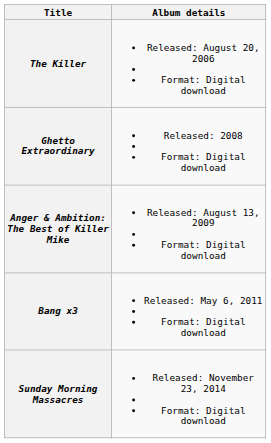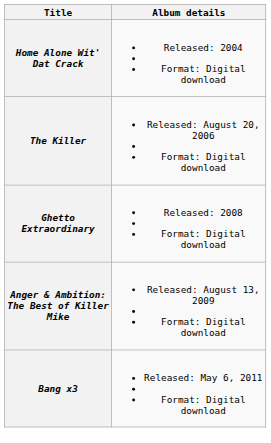+ row: Home Alone Wit' Dat Crack | Released: 2004 Format: Digital download
- row: Sunday Morning Massacres | Released: November 23, 2014 Format: Digital download
